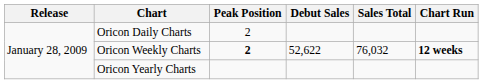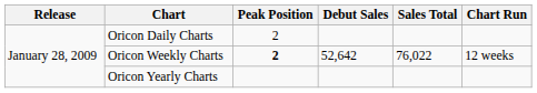Oricon Weekly Charts | Debut Sales: 52,622 -> 52,642
Oricon Weekly Charts | Sales Total: 76,032 -> 76,022
Oricon Weekly Charts | Chart Run: bold -> normal
